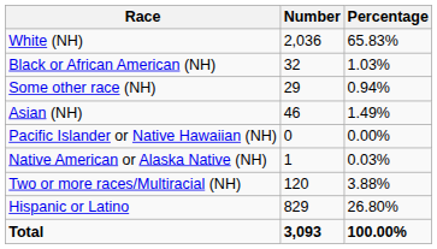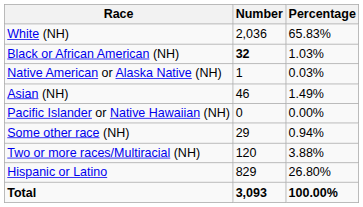Black or African American (NH) | Number: normal -> bold
rows swapped: Native American or Alaska Native (NH) <-> Some other race (NH)
